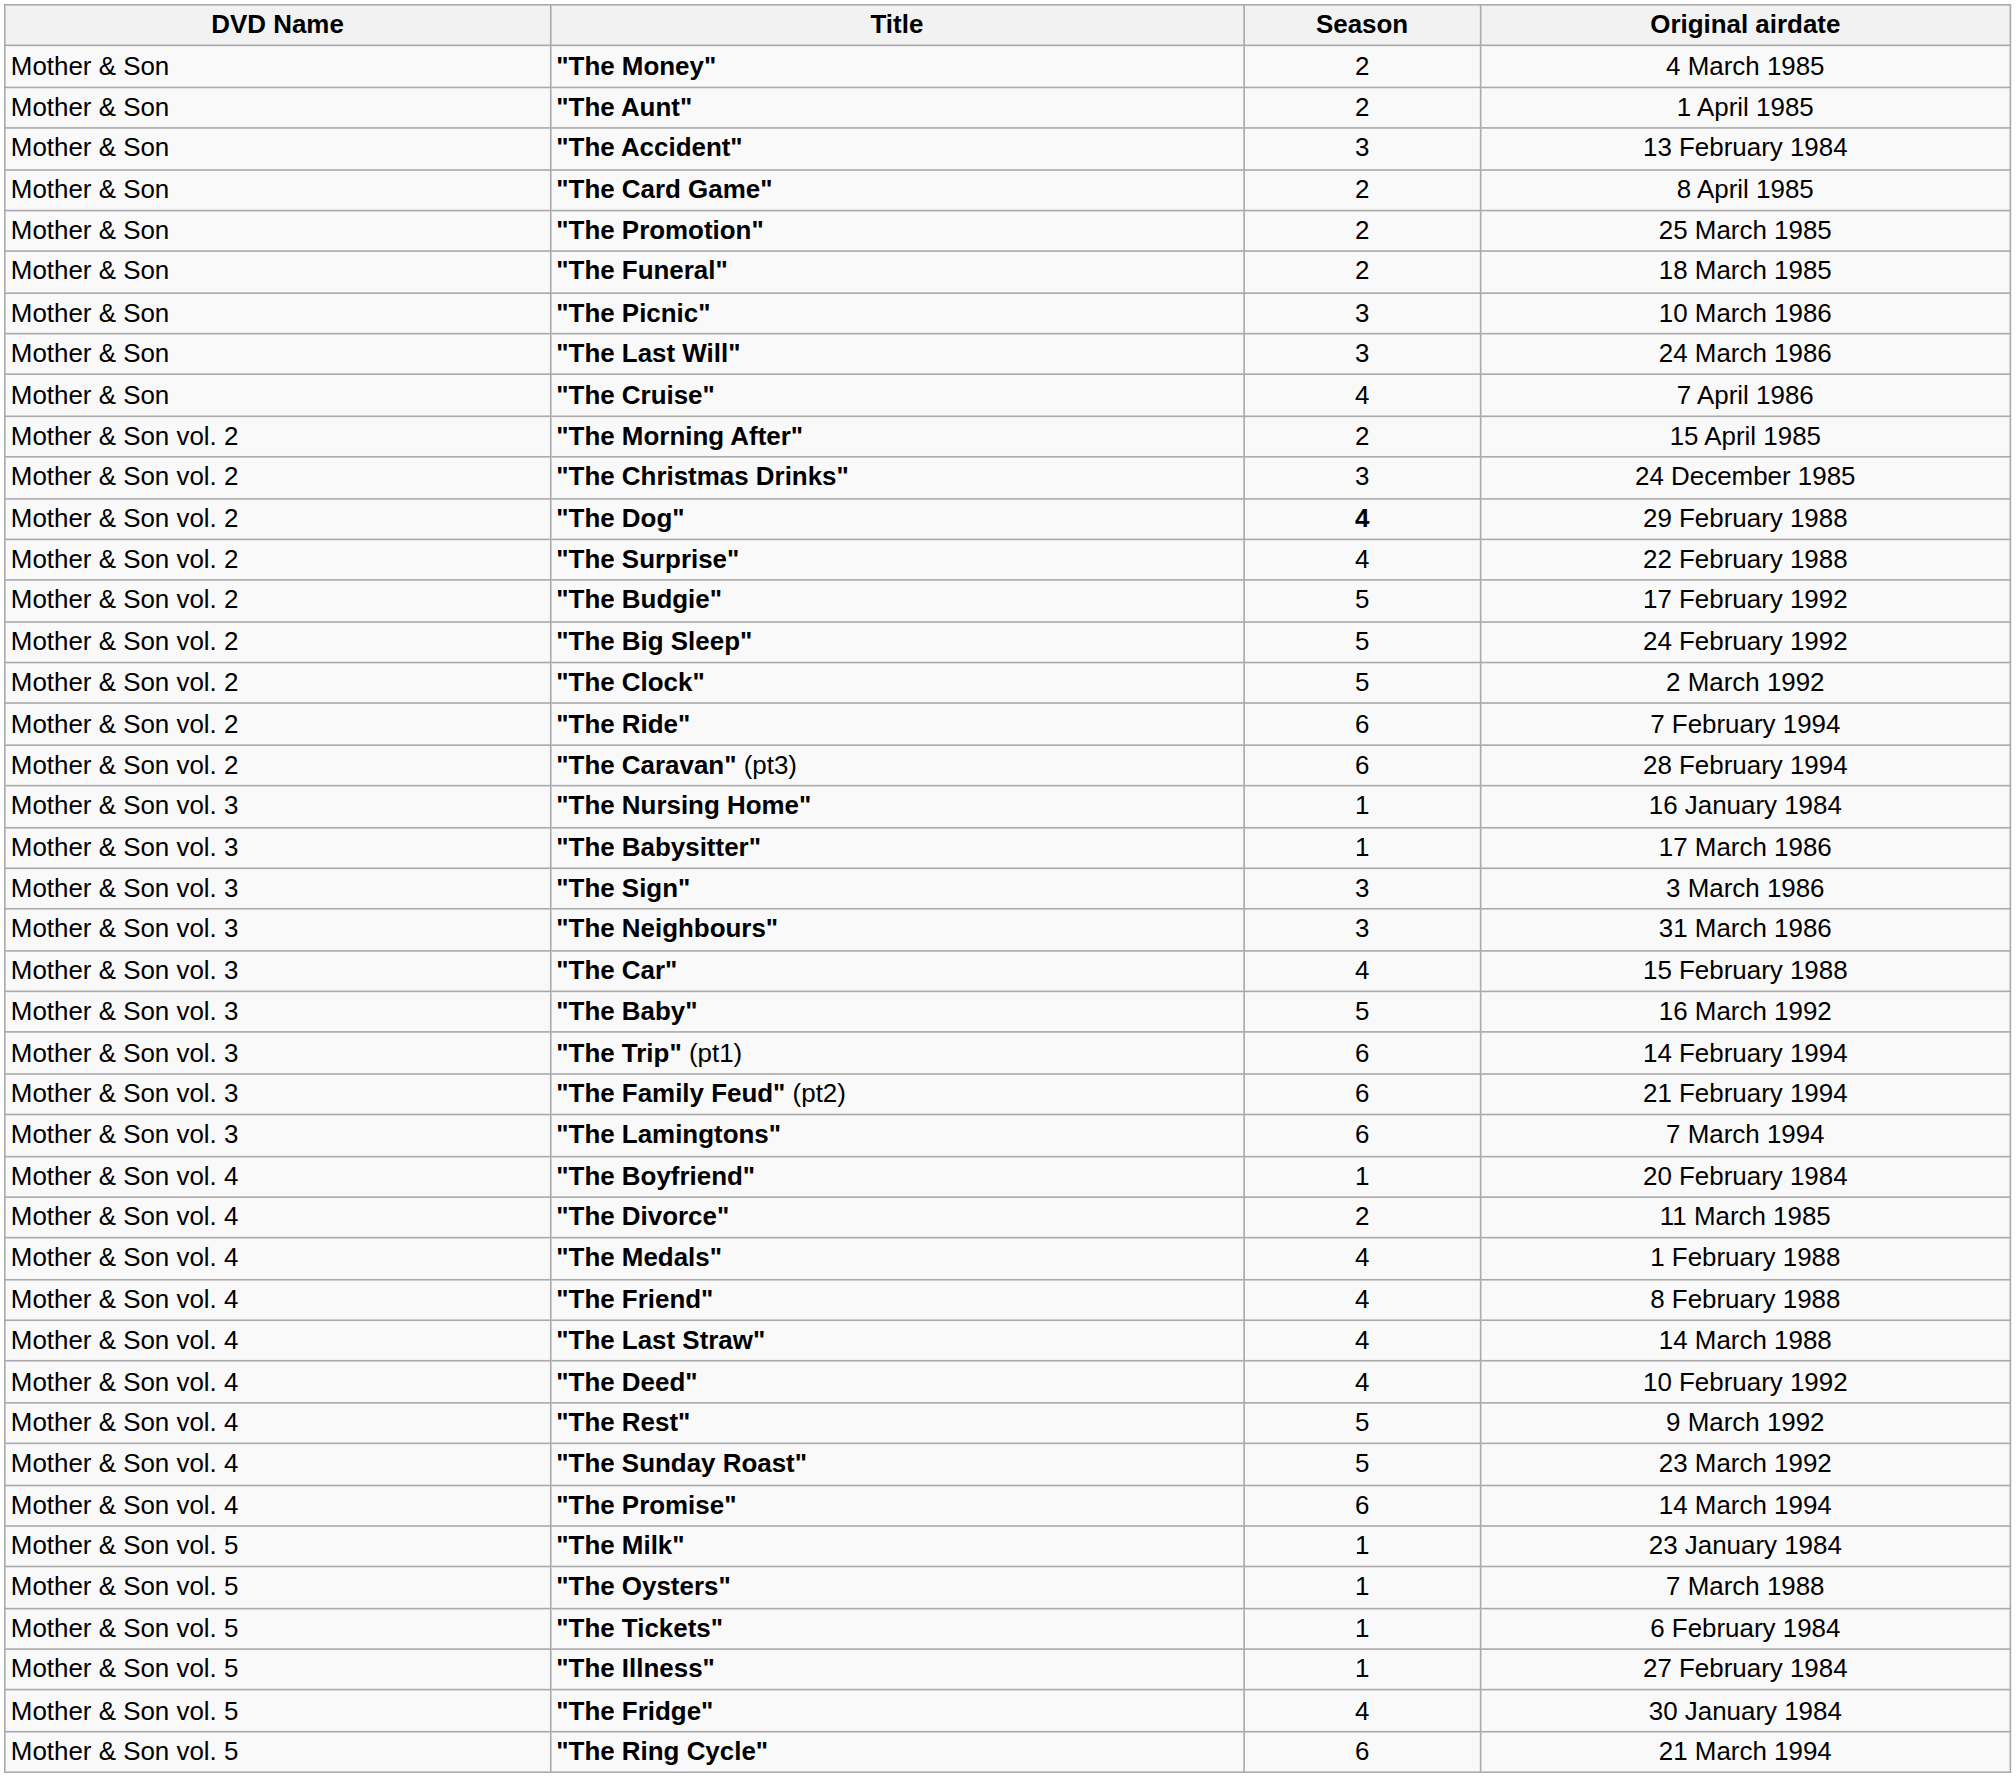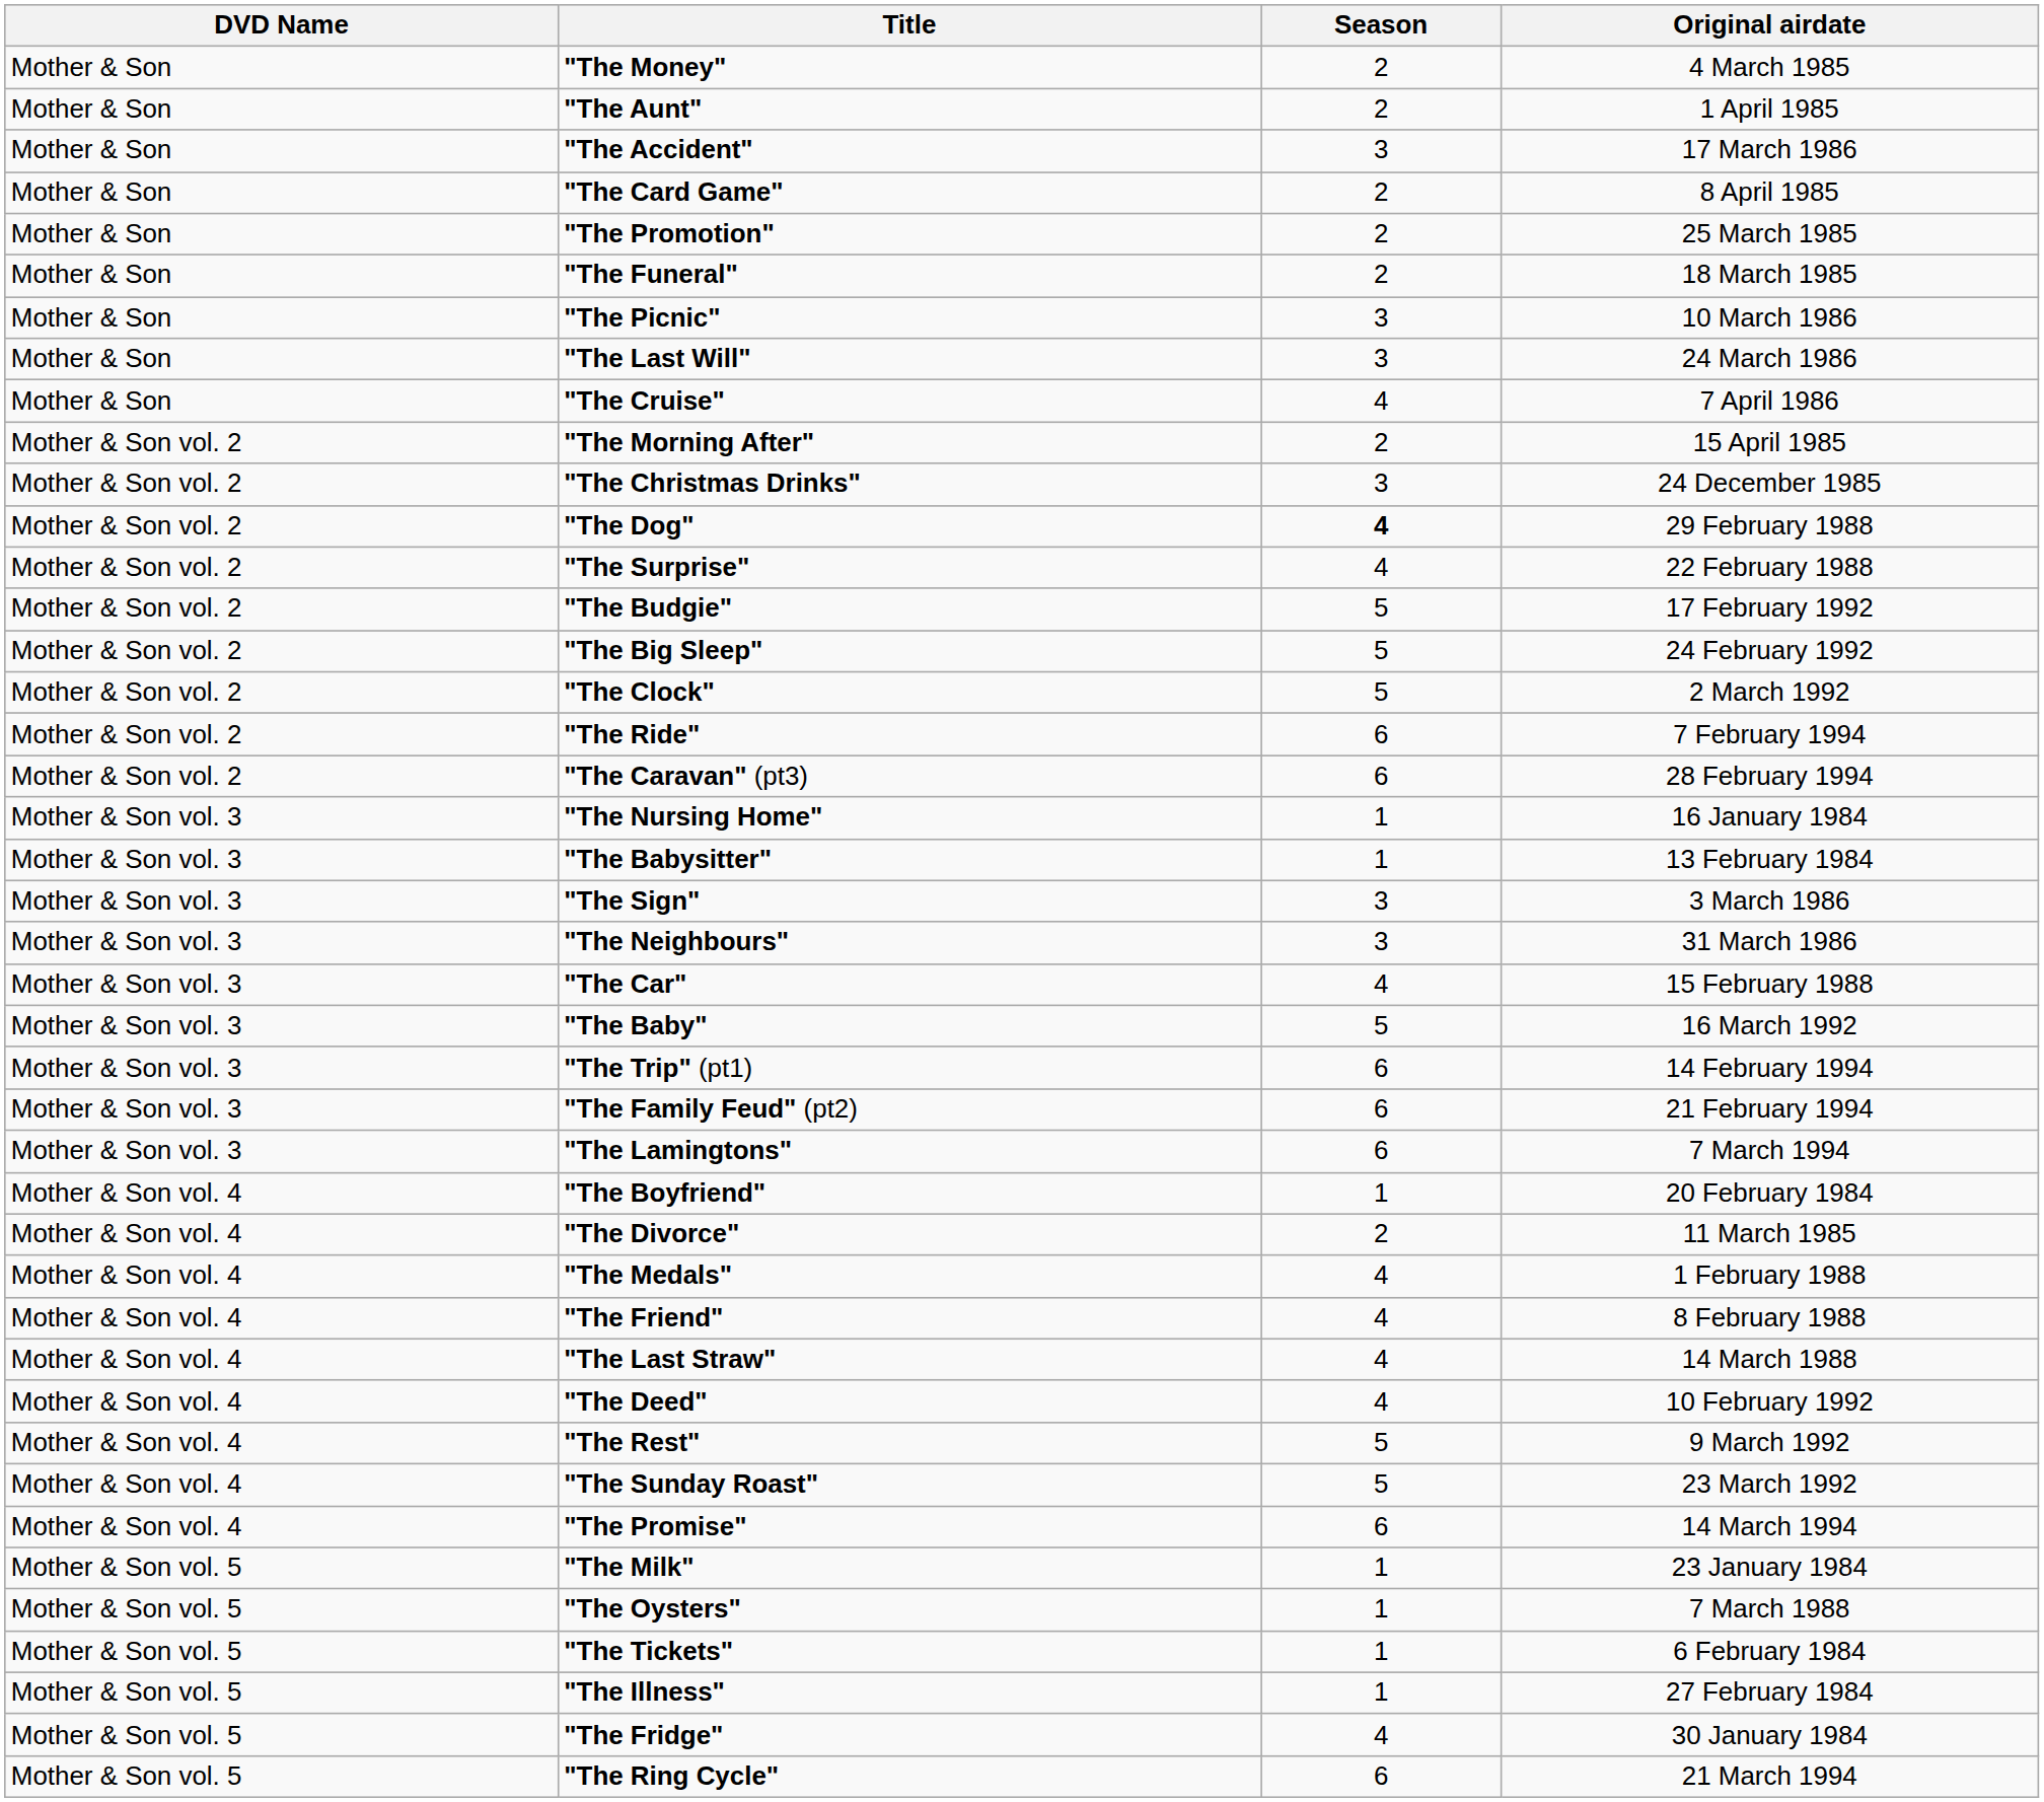"The Accident" | Original airdate: 13 February 1984 -> 17 March 1986
"The Babysitter" | Original airdate: 17 March 1986 -> 13 February 1984
